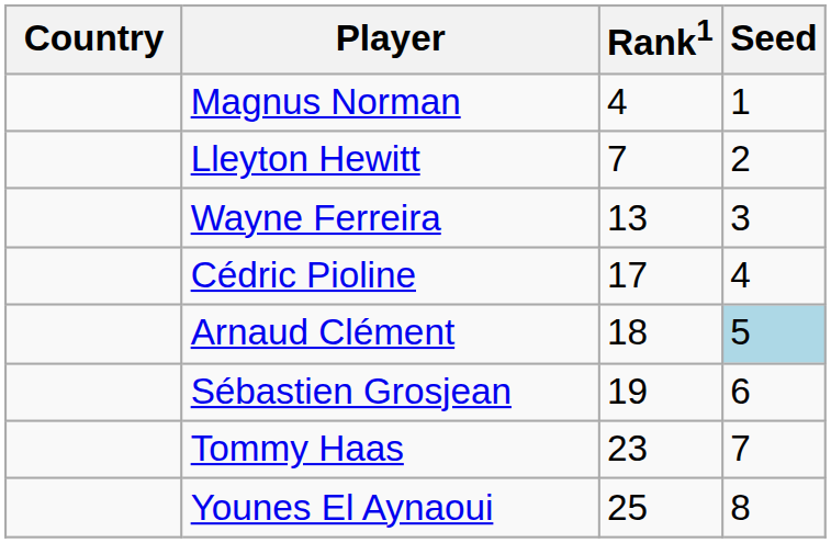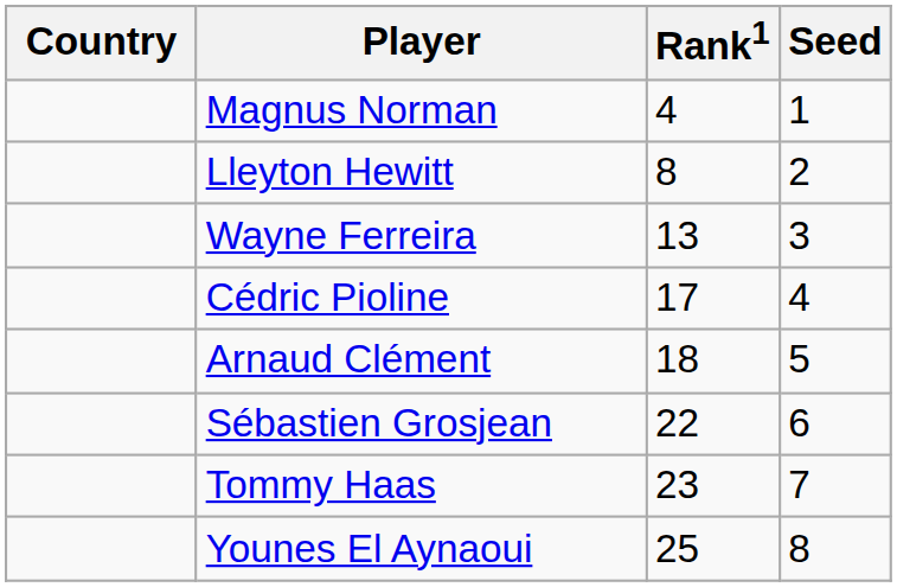Lleyton Hewitt | Rank1: 7 -> 8
Arnaud Clément | Seed: lightblue background -> no background
Sébastien Grosjean | Rank1: 19 -> 22
